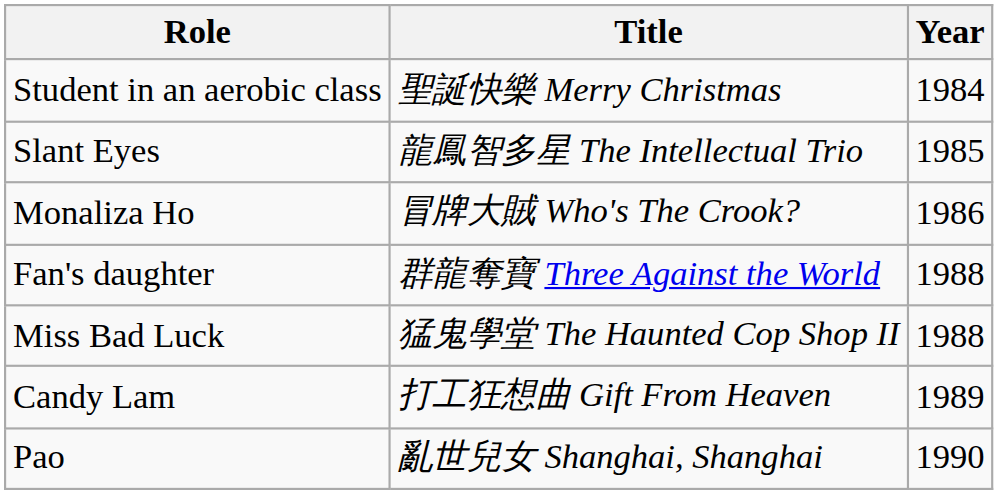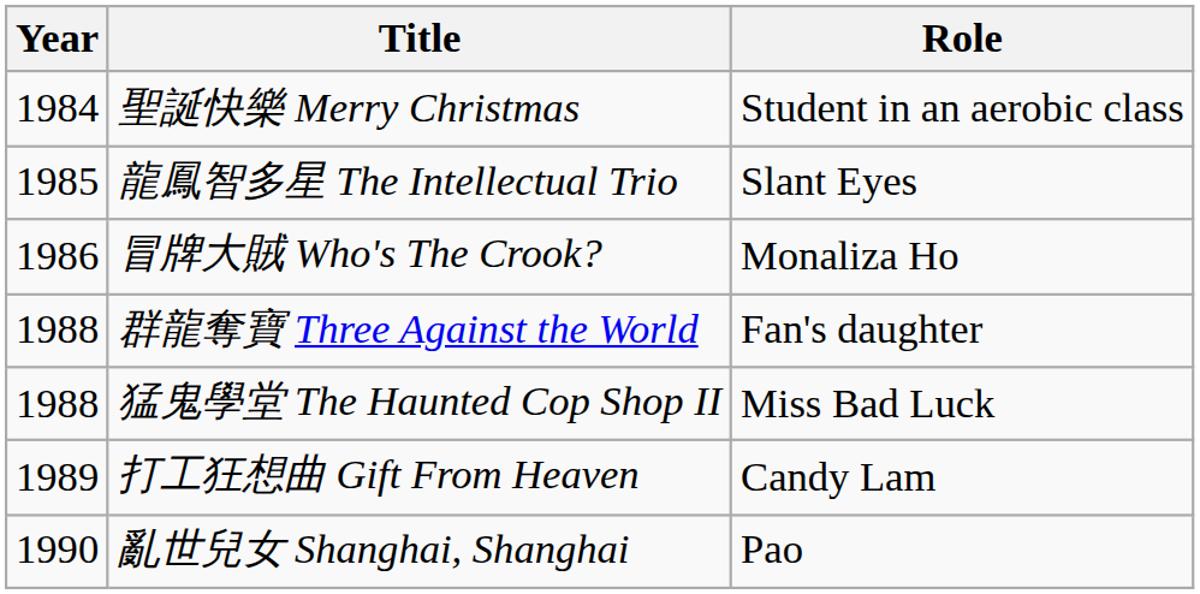columns swapped: Year <-> Role
